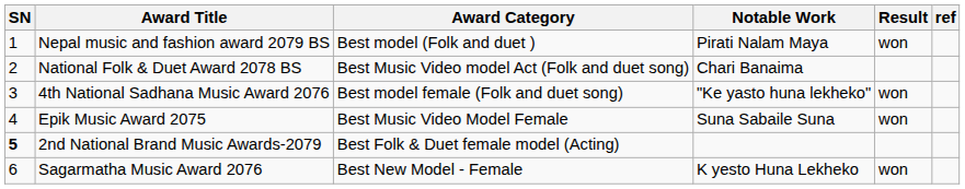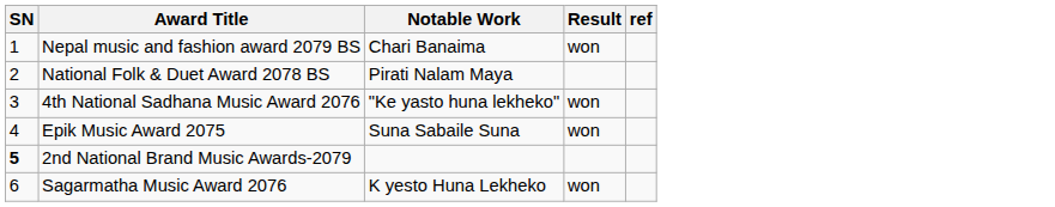- column: Award Category | Best model (Folk and duet ) | Best Music Video model Act (Folk and duet song) | Best model female (Folk and duet song) | Best Music Video Model Female | Best Folk & Duet female model (Acting) | Best New Model - Female
Nepal music and fashion award 2079 BS | Notable Work: Pirati Nalam Maya -> Chari Banaima
National Folk & Duet Award 2078 BS | Notable Work: Chari Banaima -> Pirati Nalam Maya
